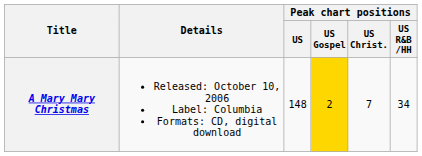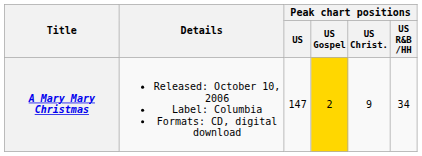A Mary Mary Christmas | Peak chart positions / US: 148 -> 147
A Mary Mary Christmas | Peak chart positions / US Christ.: 7 -> 9
